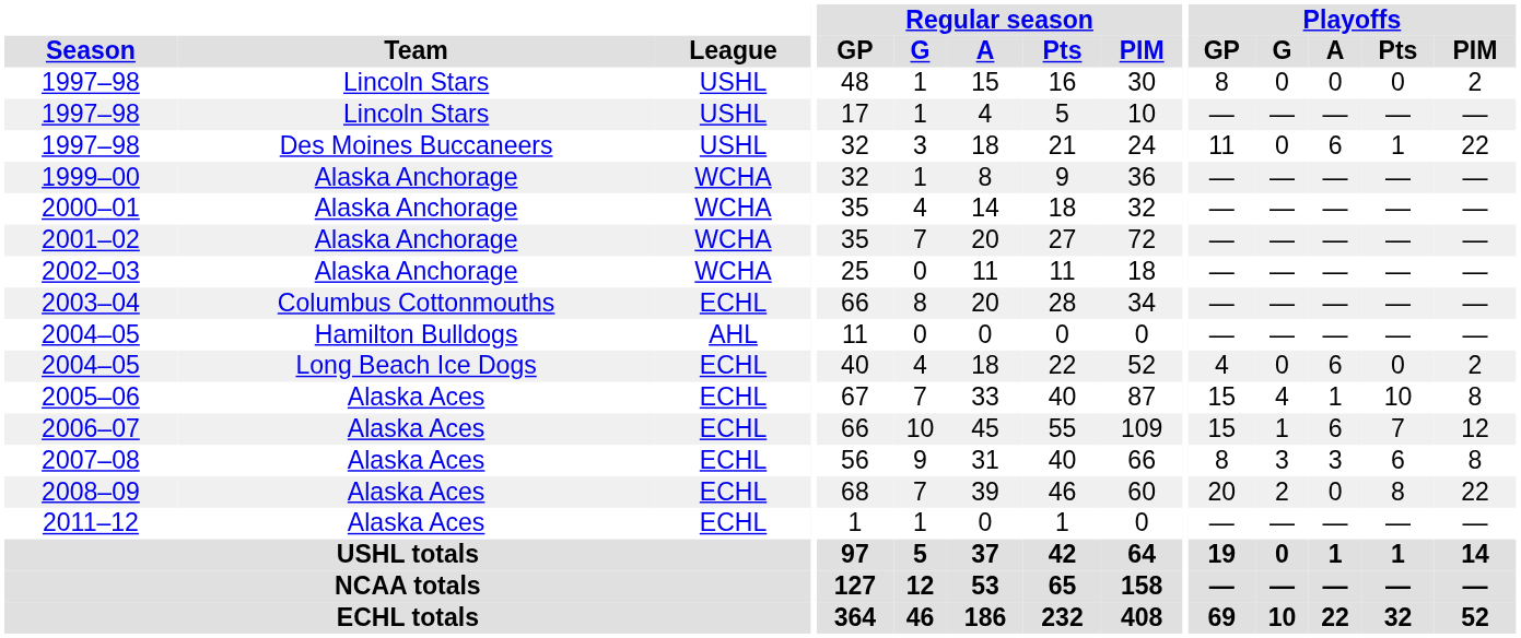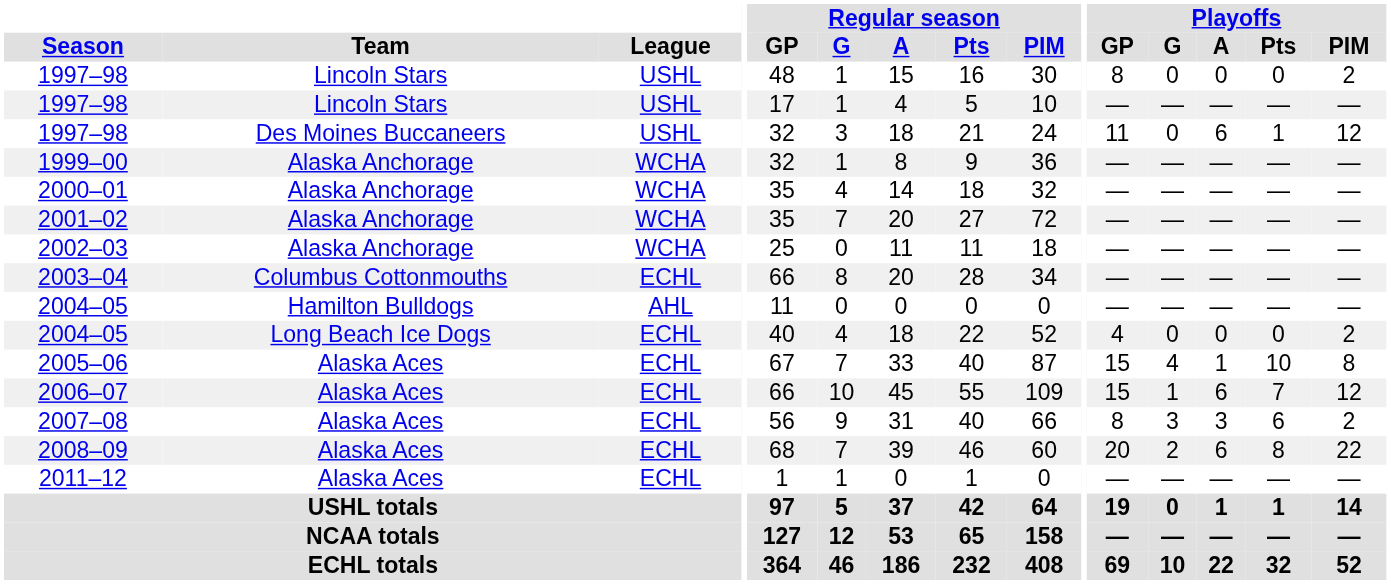1997–98 / Des Moines Buccaneers | Playoffs / PIM: 22 -> 12
2004–05 / Long Beach Ice Dogs | Playoffs / A: 6 -> 0
2007–08 | Playoffs / PIM: 8 -> 2
2008–09 | Playoffs / A: 0 -> 6
